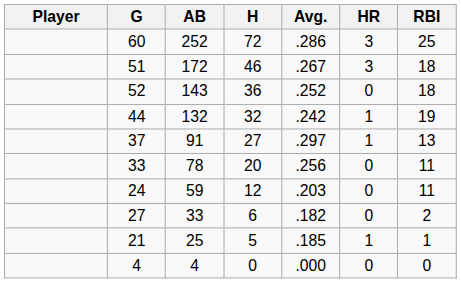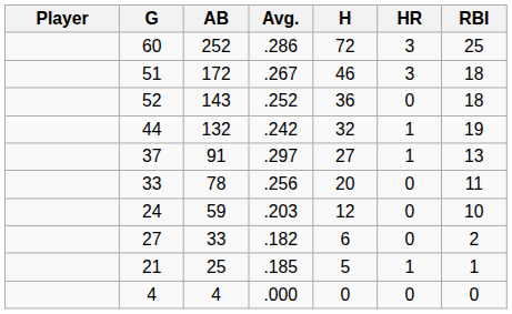columns swapped: H <-> Avg.
24 | RBI: 11 -> 10
